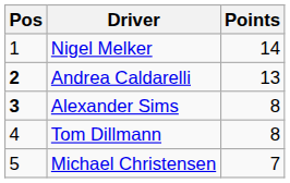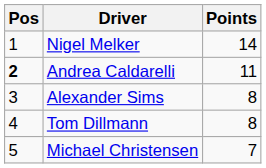Andrea Caldarelli | Points: 13 -> 11
Alexander Sims | Pos: bold -> normal
